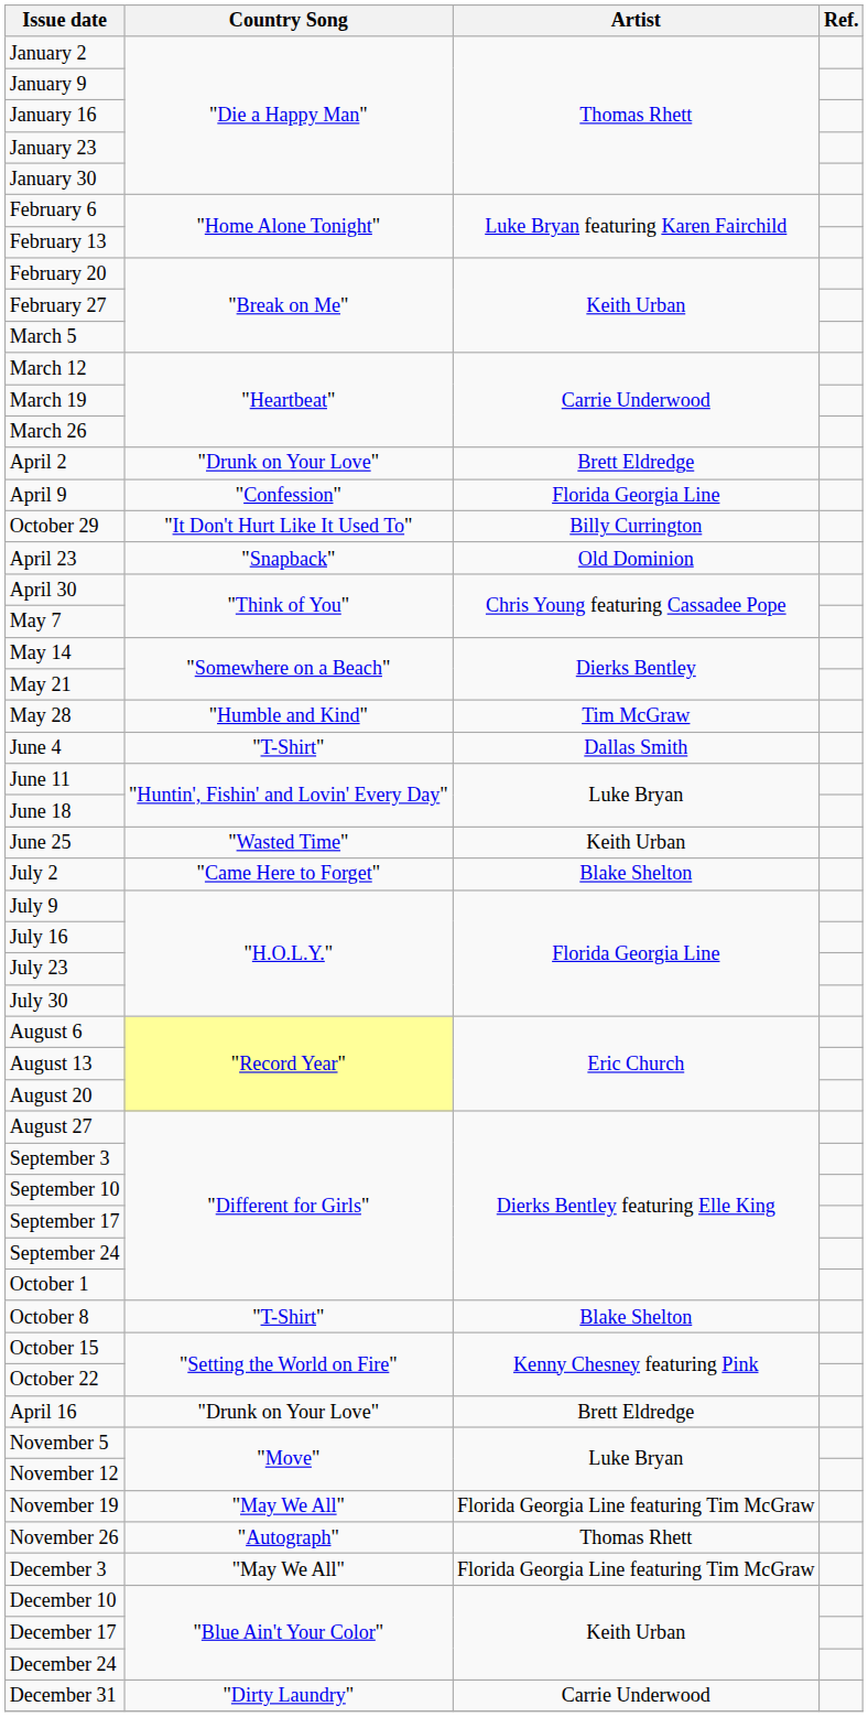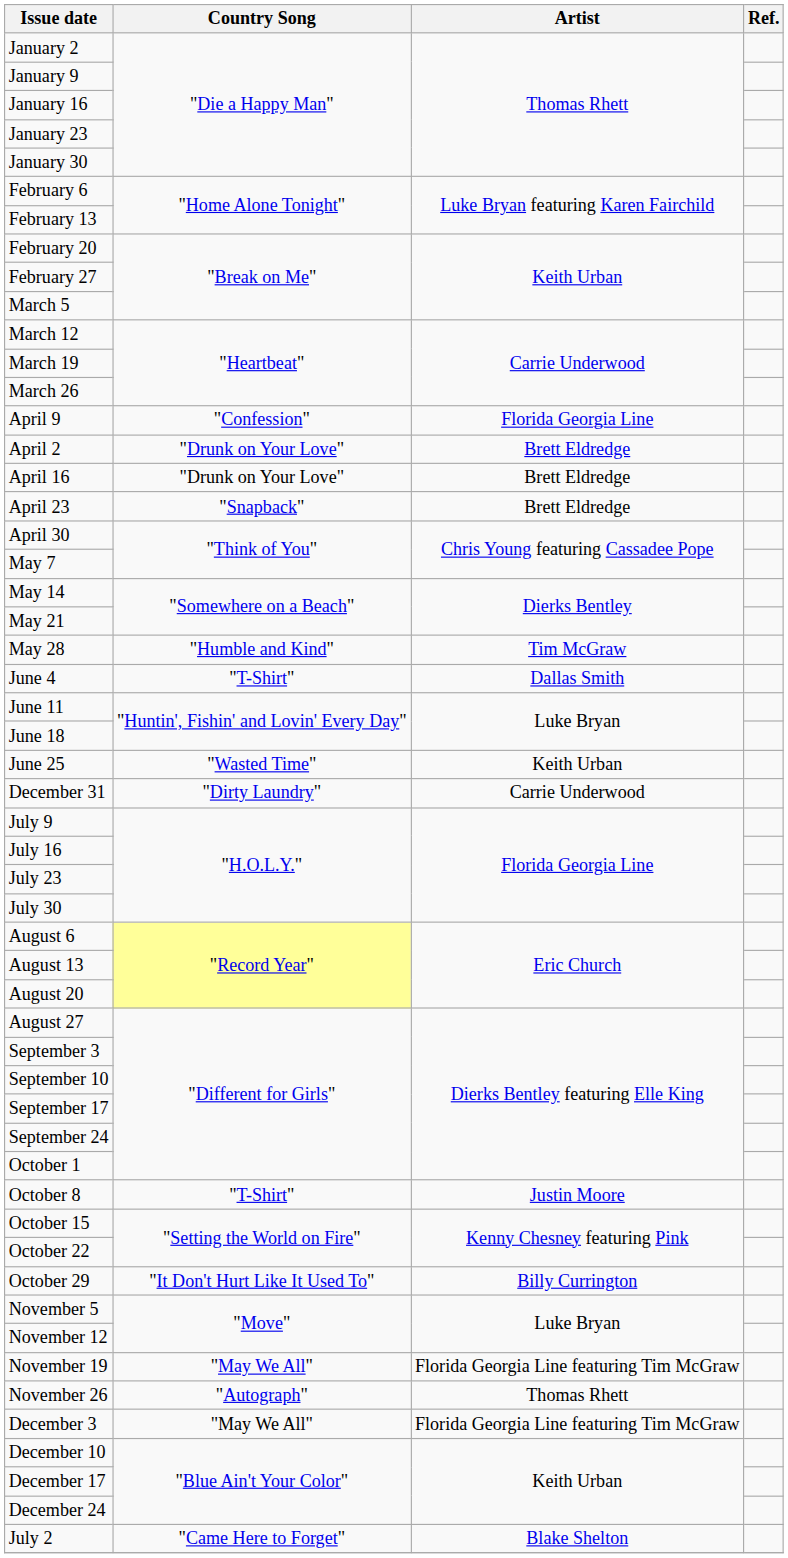rows swapped: April 2 <-> April 9
rows swapped: April 16 <-> October 29
April 23 | Artist: Old Dominion -> Brett Eldredge
rows swapped: July 2 <-> December 31
October 8 | Artist: Blake Shelton -> Justin Moore
